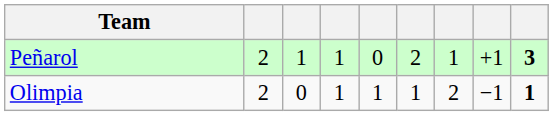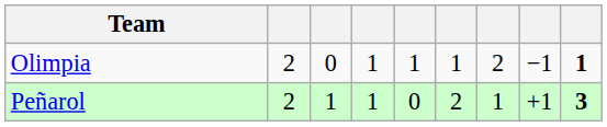rows swapped: Peñarol <-> Olimpia
